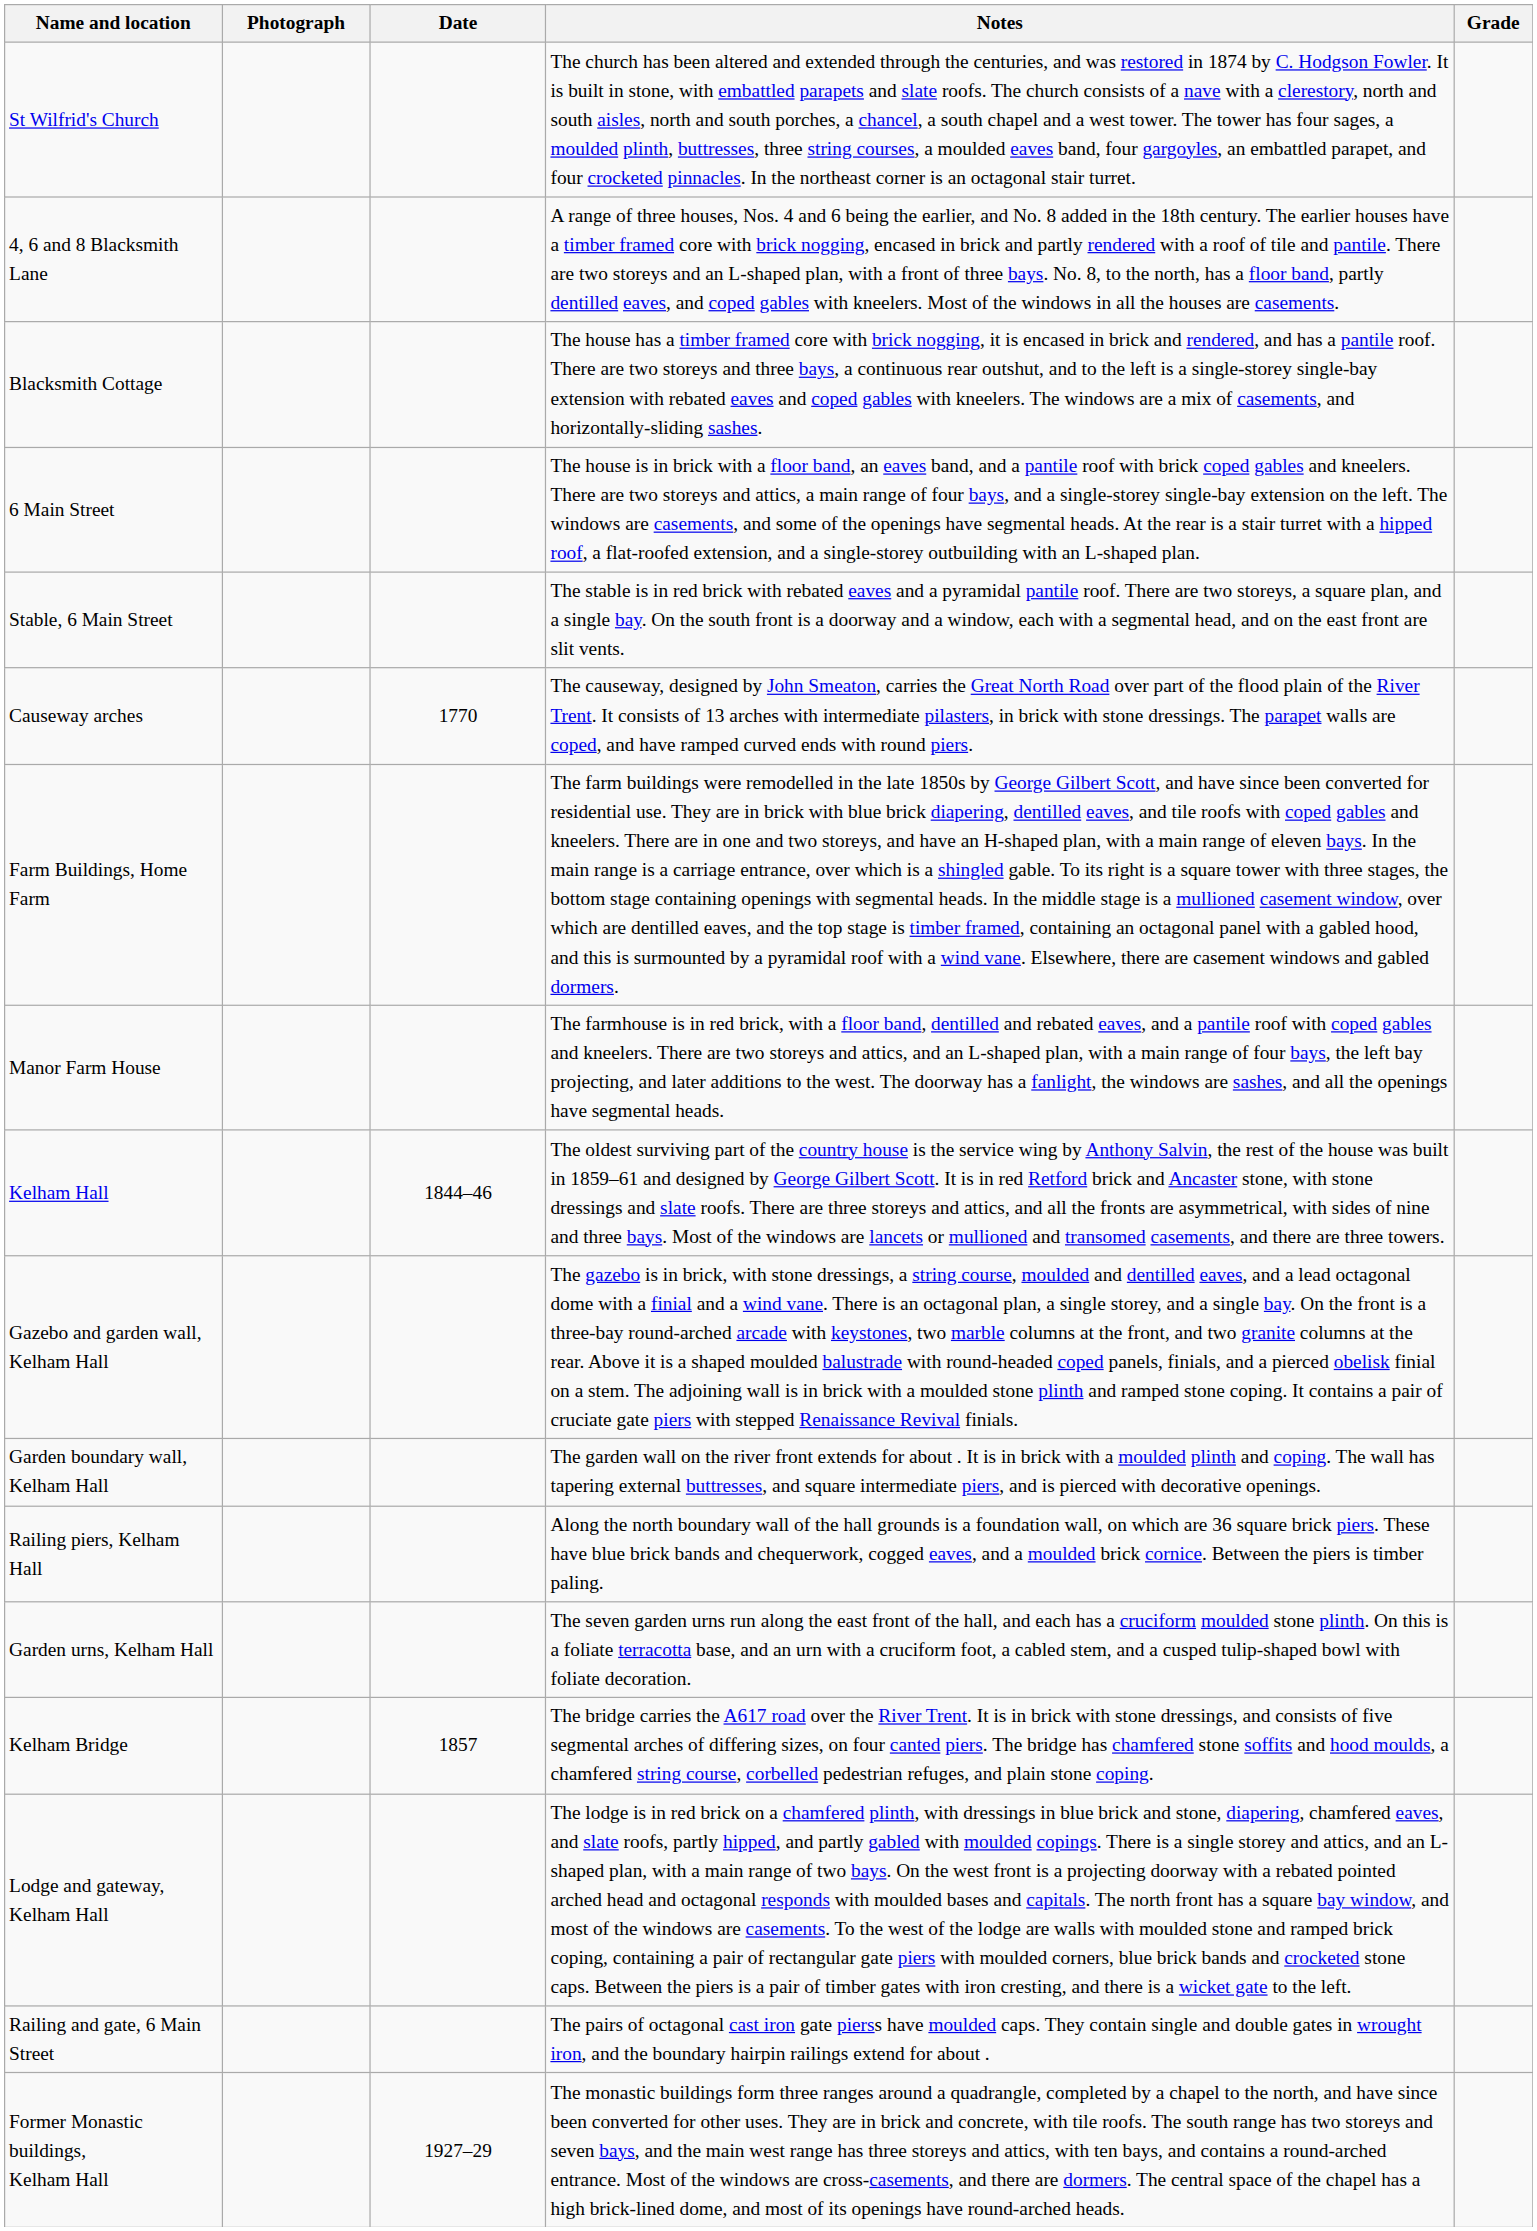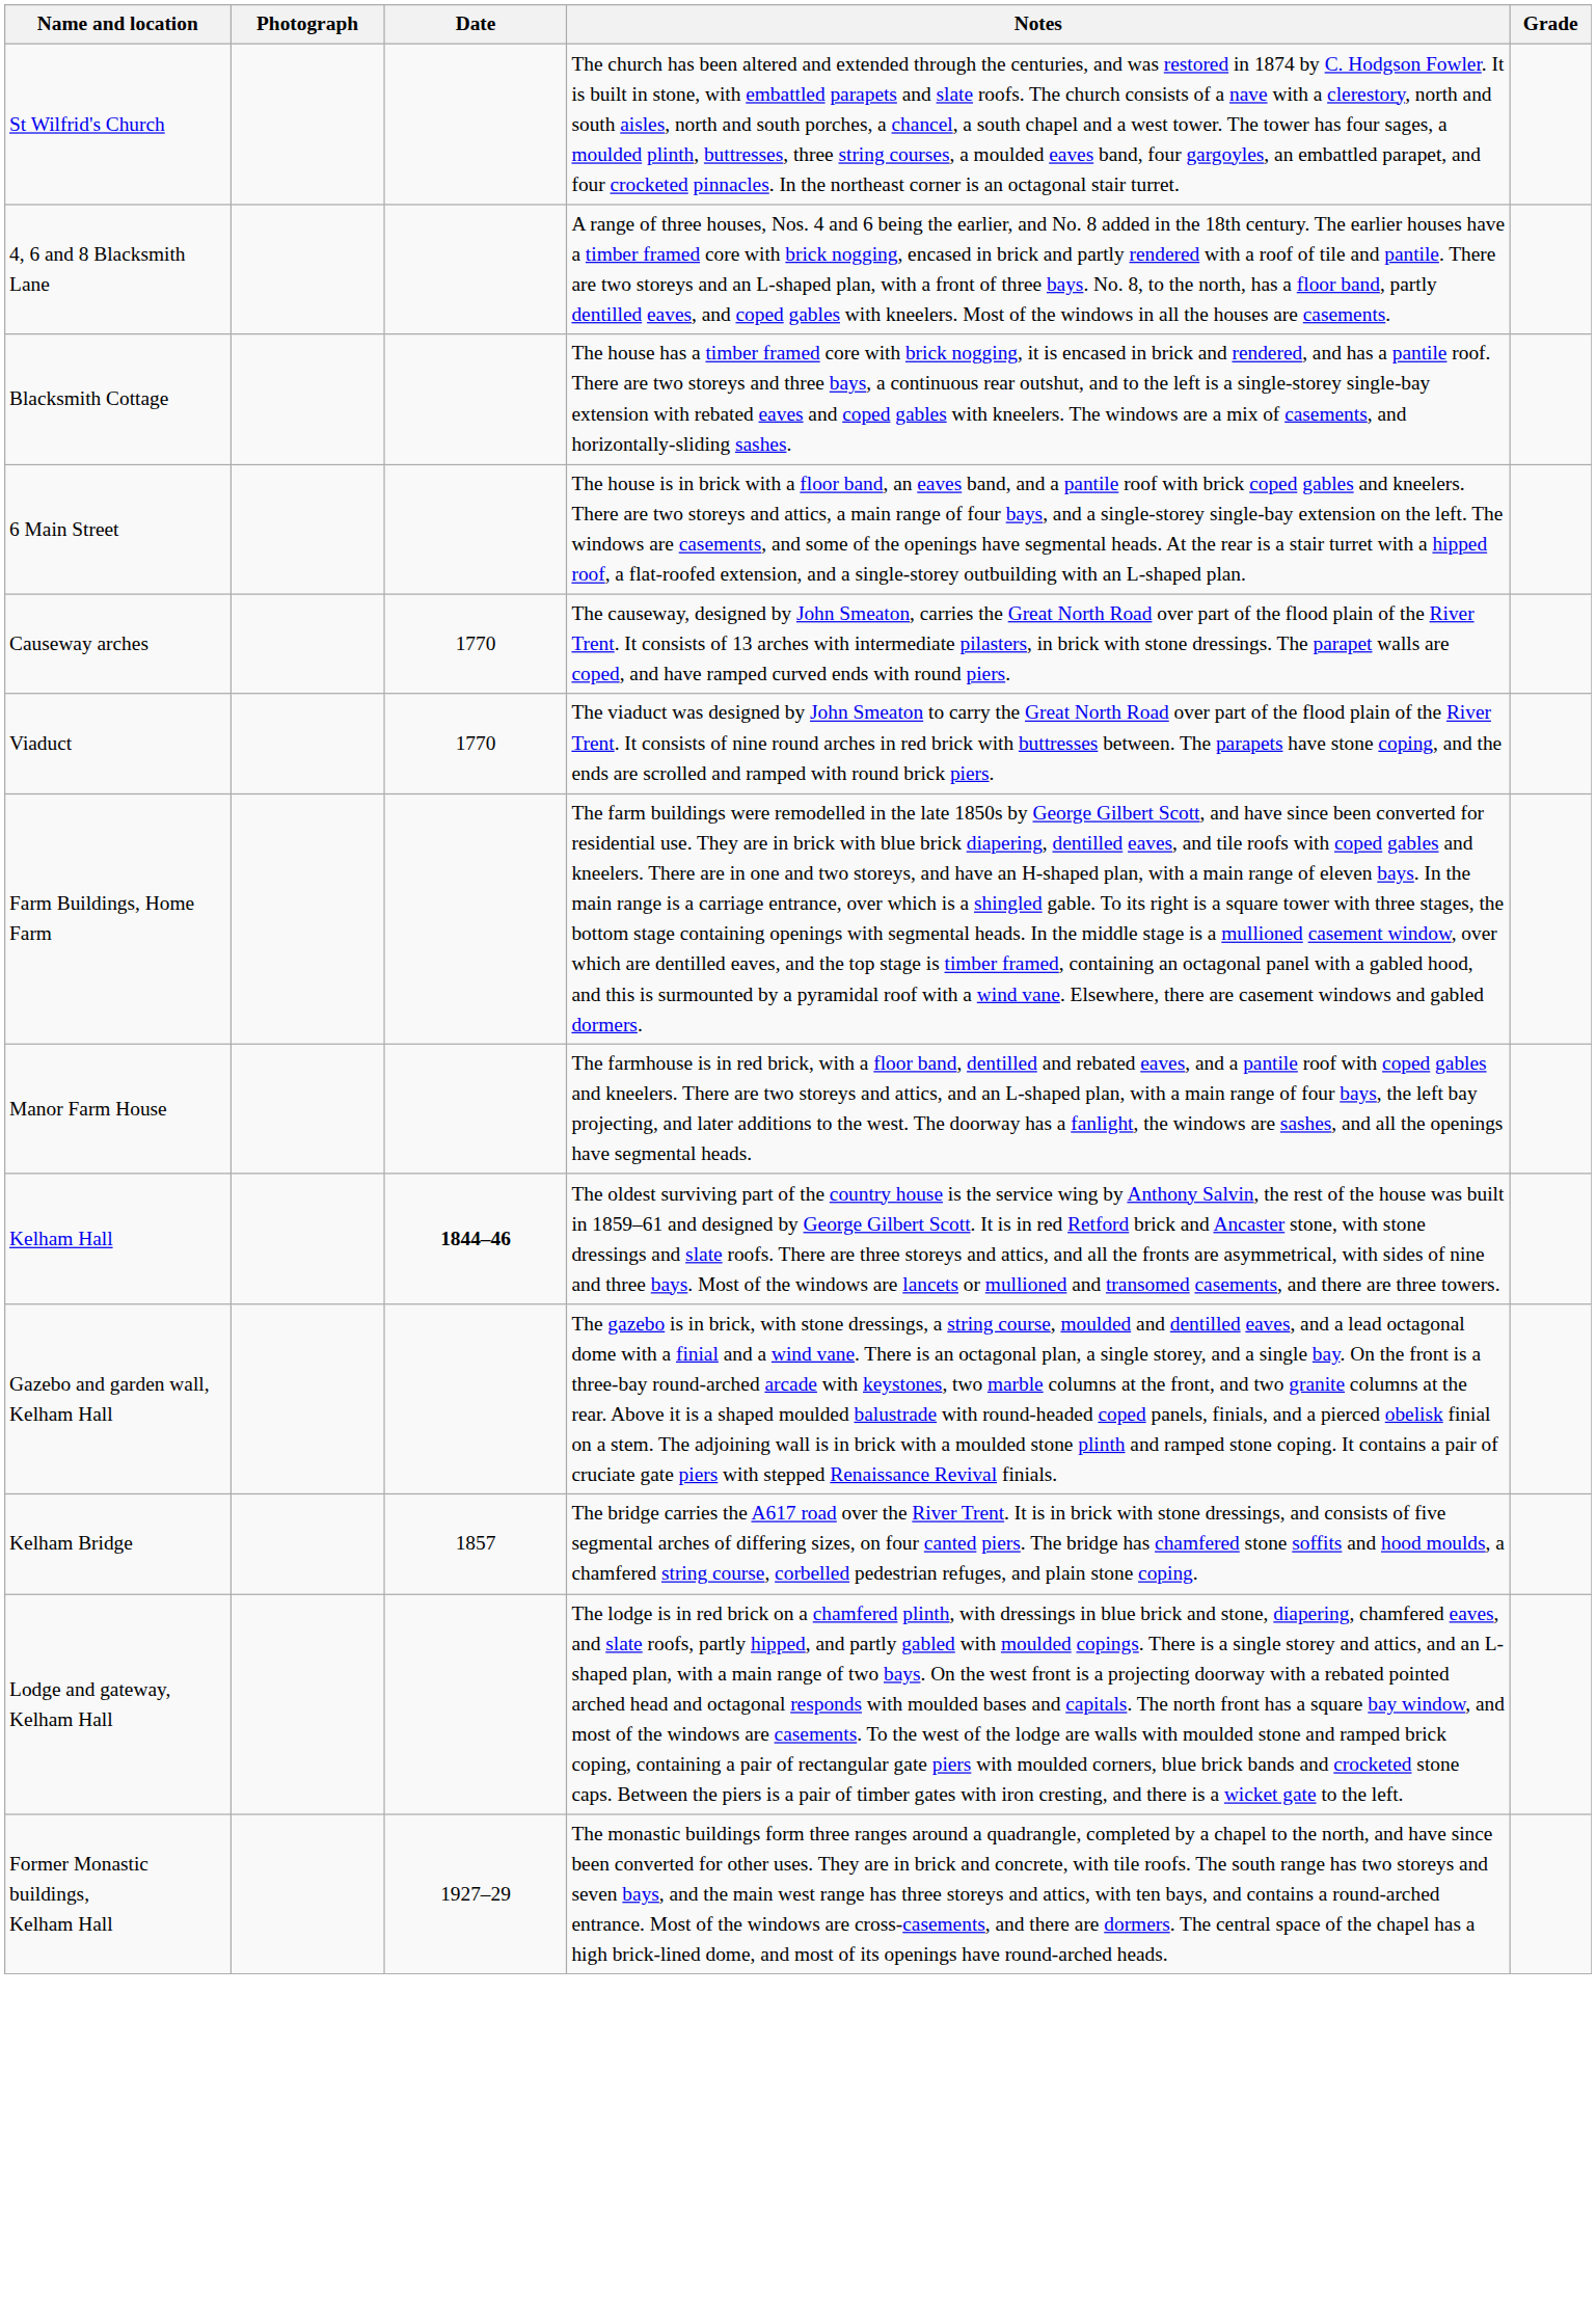- row: Stable, 6 Main Street | The stable is in red brick with rebated eaves and a pyramidal pantile roof. There are two storeys, a square plan, and a single bay. On the south front is a doorway and a window, each with a segmental head, and on the east front are slit vents.
+ row: Viaduct | 1770 | The viaduct was designed by John Smeaton to carry the Great North Road over part of the flood plain of the River Trent. It consists of nine round arches in red brick with buttresses between. The parapets have stone coping, and the ends are scrolled and ramped with round brick piers.
Kelham Hall | Date: normal -> bold
- row: Garden boundary wall, Kelham Hall | The garden wall on the river front extends for about . It is in brick with a moulded plinth and coping. The wall has tapering external buttresses, and square intermediate piers, and is pierced with decorative openings.
- row: Railing piers, Kelham Hall | Along the north boundary wall of the hall grounds is a foundation wall, on which are 36 square brick piers. These have blue brick bands and chequerwork, cogged eaves, and a moulded brick cornice. Between the piers is timber paling.
- row: Garden urns, Kelham Hall | The seven garden urns run along the east front of the hall, and each has a cruciform moulded stone plinth. On this is a foliate terracotta base, and an urn with a cruciform foot, a cabled stem, and a cusped tulip-shaped bowl with foliate decoration.
- row: Railing and gate, 6 Main Street | The pairs of octagonal cast iron gate pierss have moulded caps. They contain single and double gates in wrought iron, and the boundary hairpin railings extend for about .
